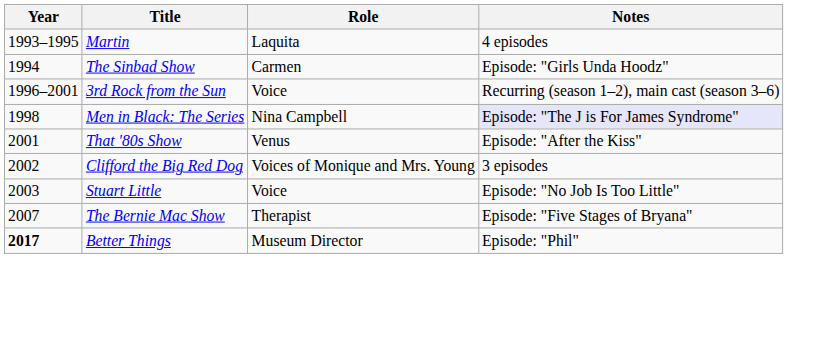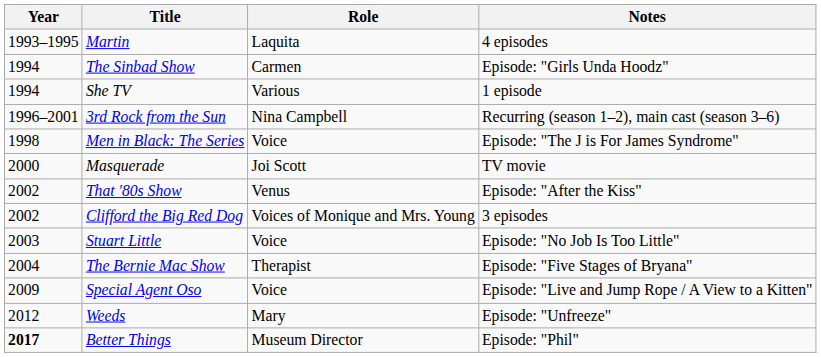+ row: 1994 | She TV | Various | 1 episode
3rd Rock from the Sun | Role: Voice -> Nina Campbell
Men in Black: The Series | Role: Nina Campbell -> Voice
Men in Black: The Series | Notes: lavender background -> no background
+ row: 2000 | Masquerade | Joi Scott | TV movie
That '80s Show | Year: 2001 -> 2002
The Bernie Mac Show | Year: 2007 -> 2004
+ row: 2009 | Special Agent Oso | Voice | Episode: "Live and Jump Rope / A View to a Kitten"
+ row: 2012 | Weeds | Mary | Episode: "Unfreeze"
